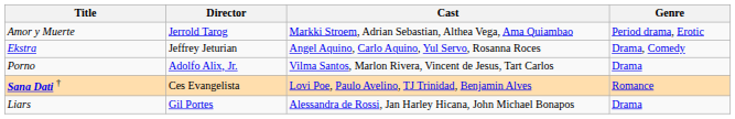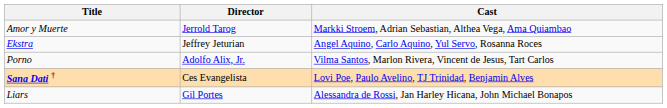- column: Genre | Period drama, Erotic | Drama, Comedy | Drama | Romance | Drama
